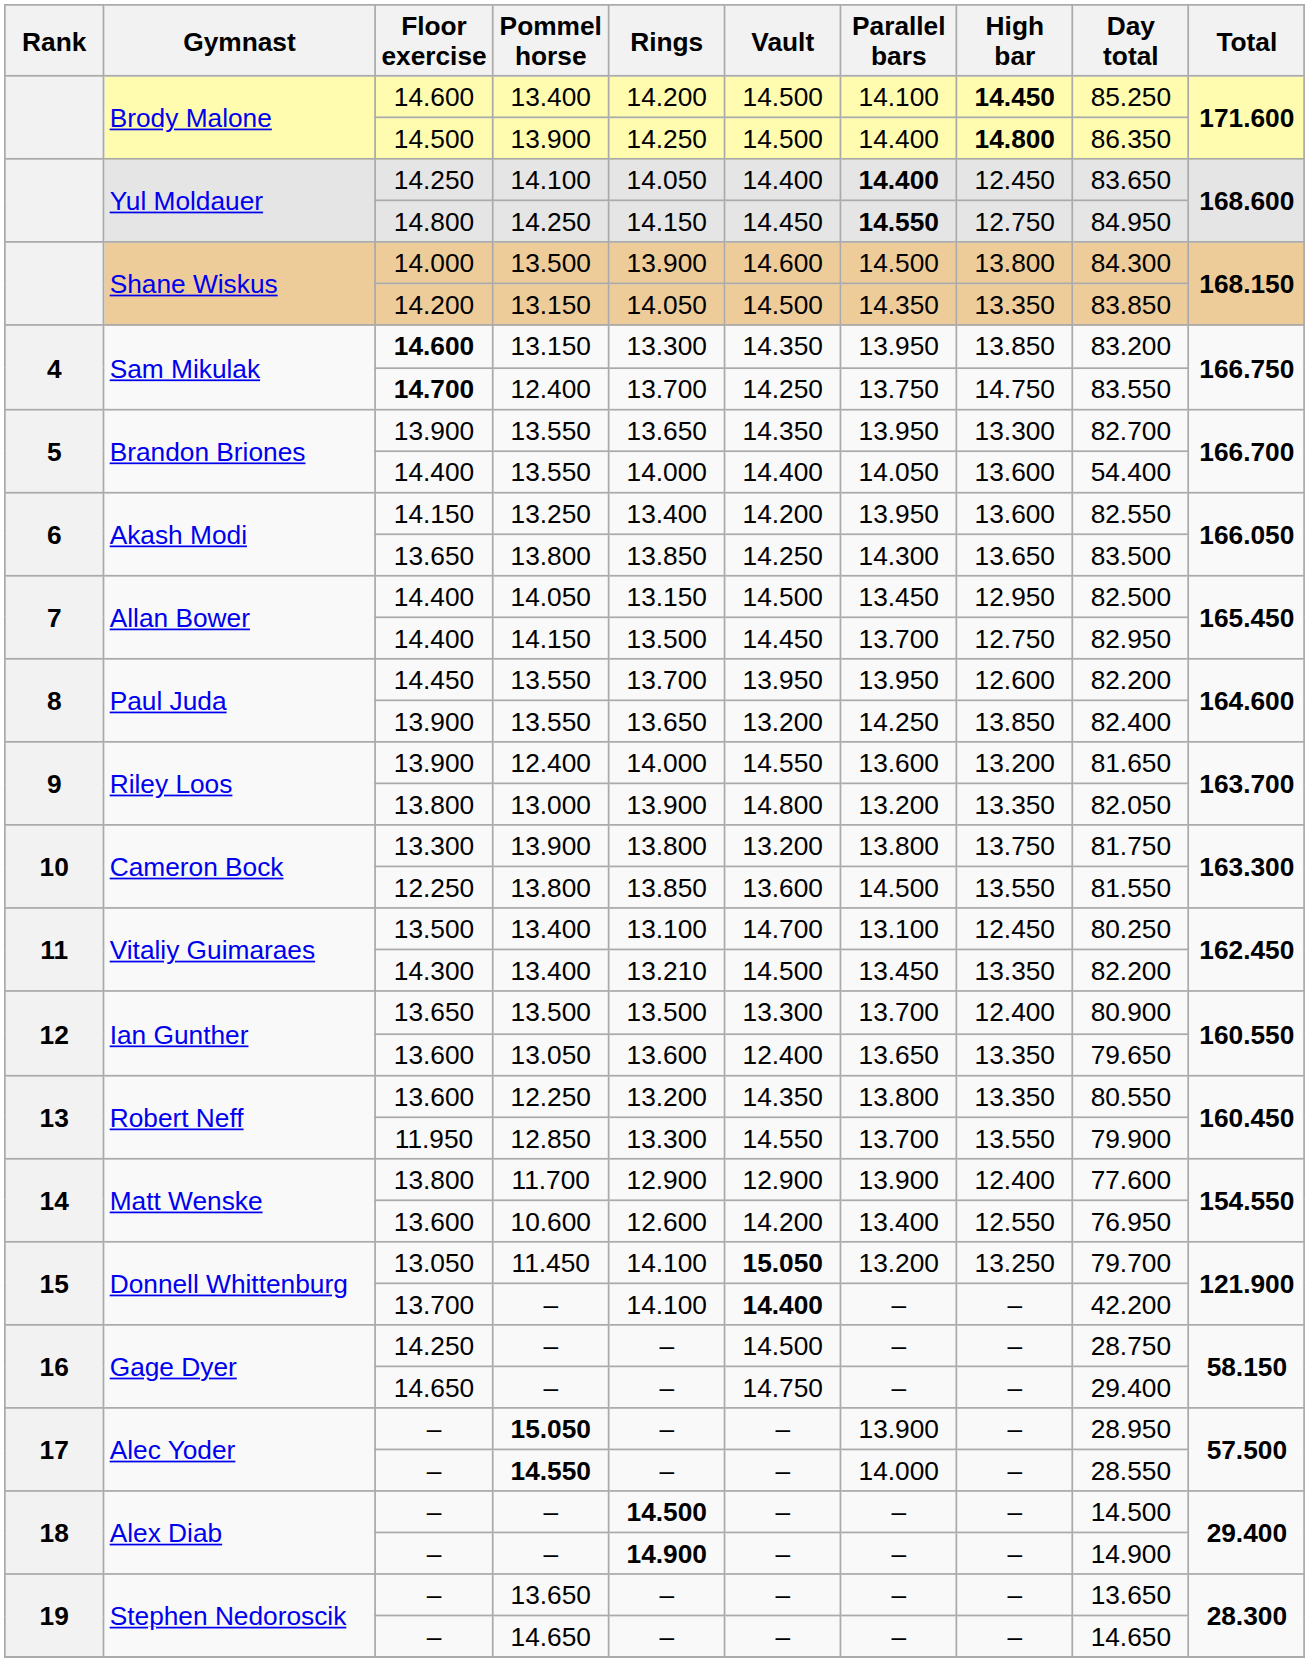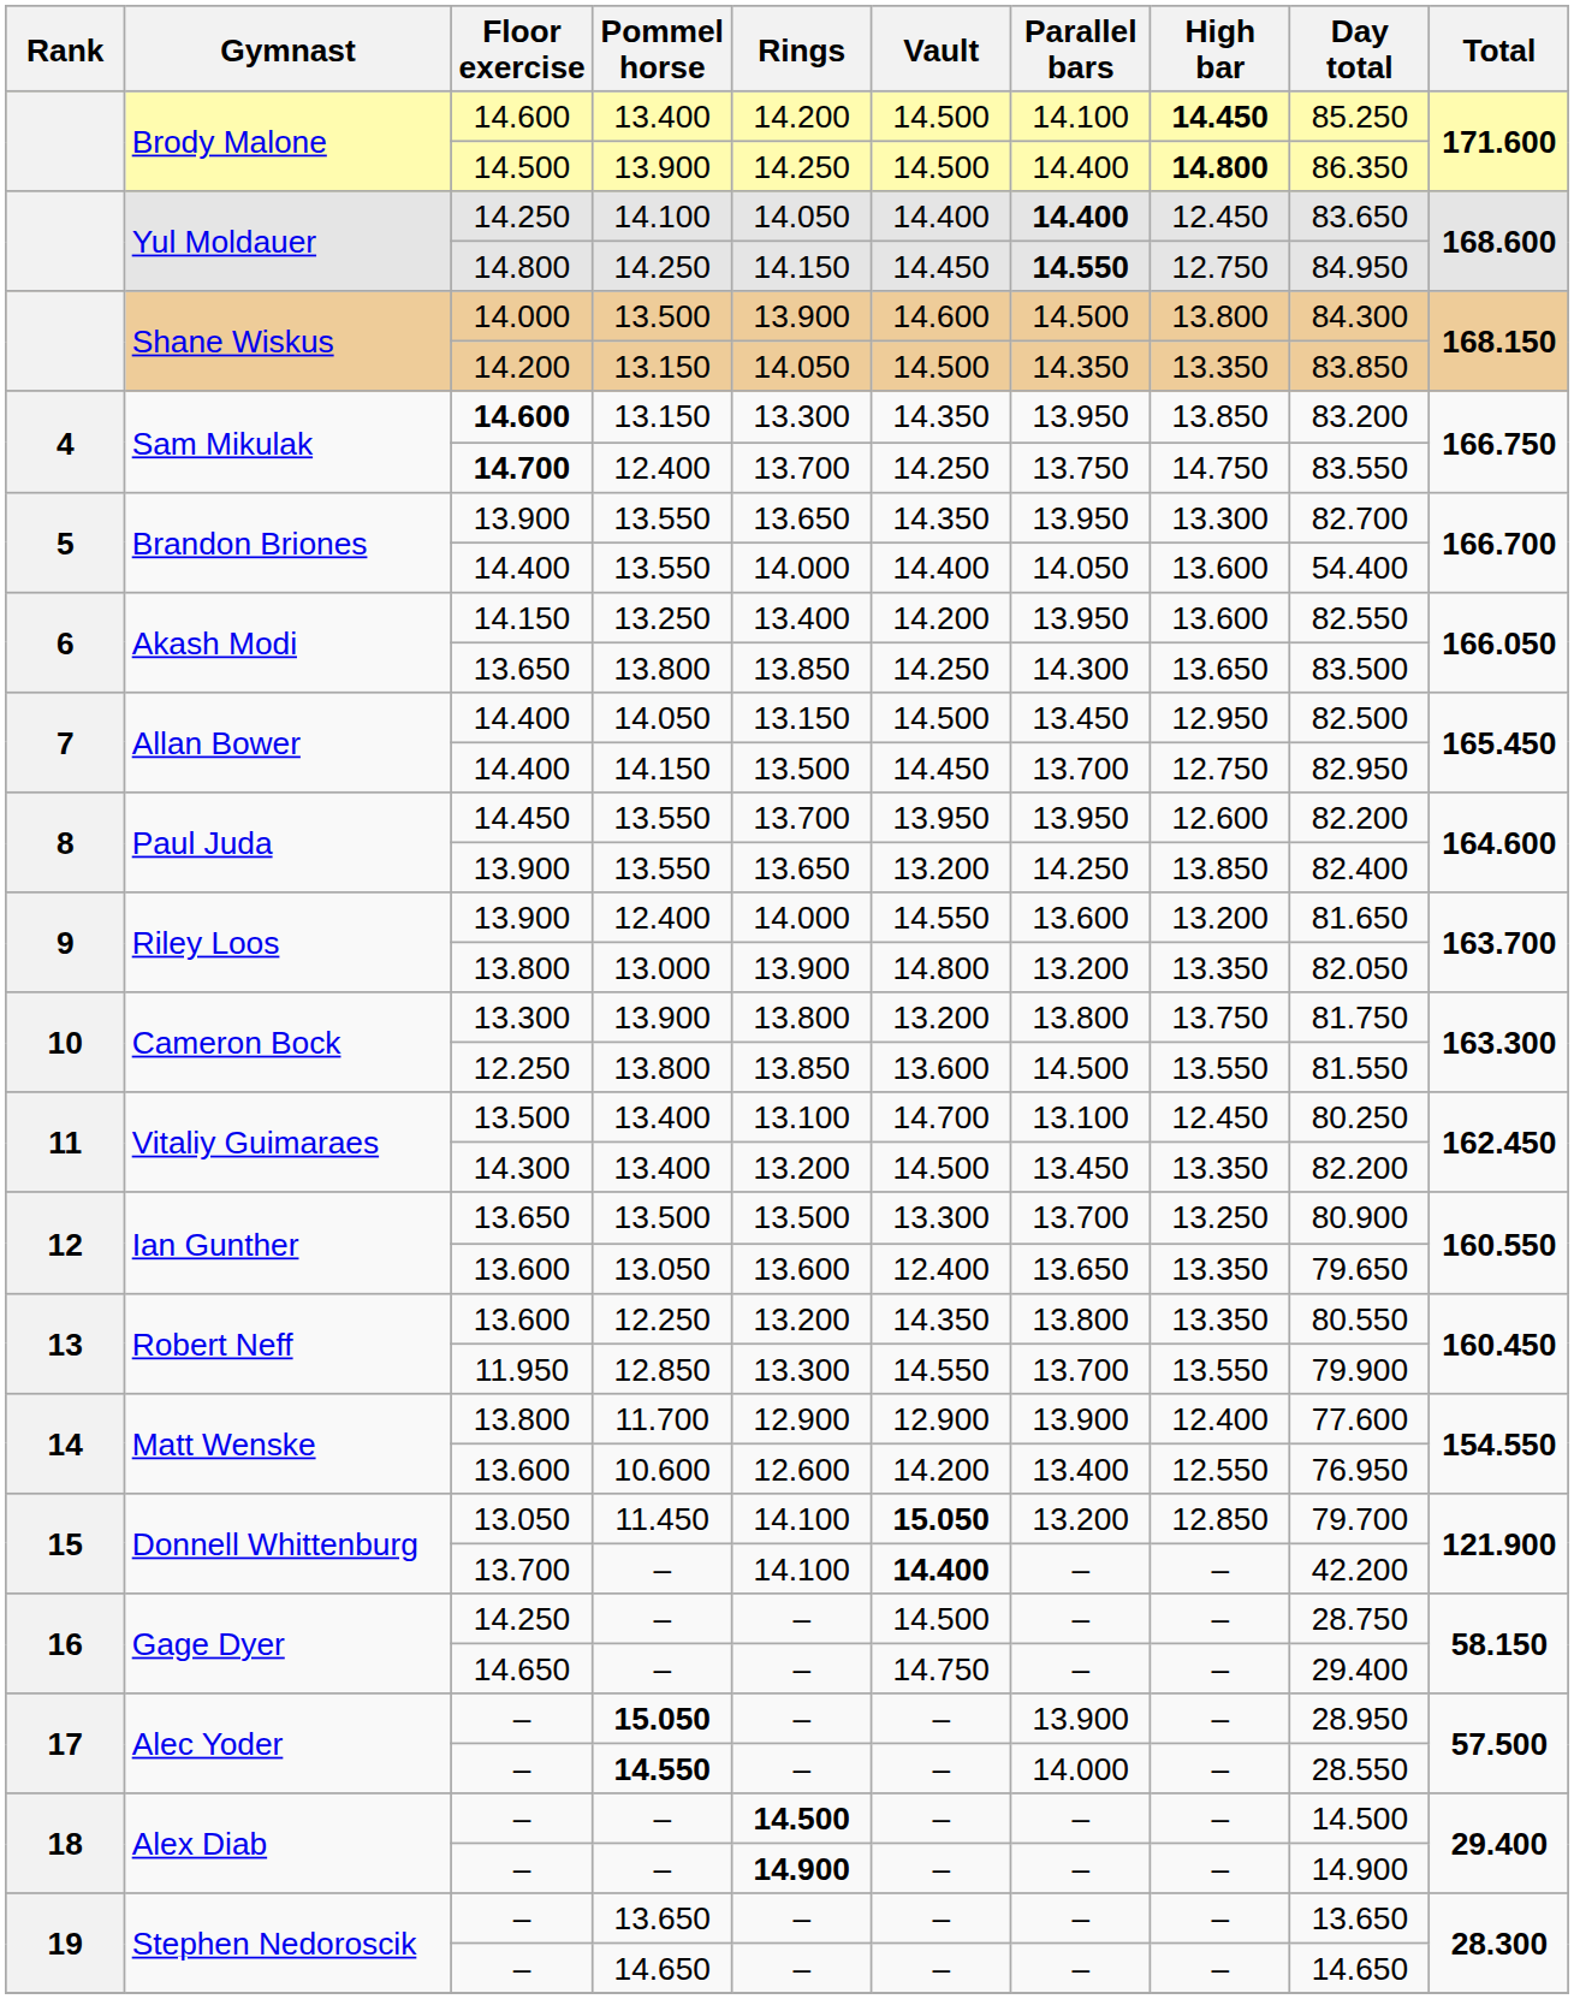14.300 / 13.400 | Rings: 13.210 -> 13.200
13.650 / 13.500 | High bar: 12.400 -> 13.250
11.450 | High bar: 13.250 -> 12.850
